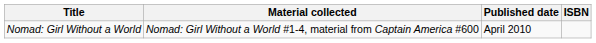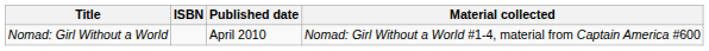columns swapped: Material collected <-> ISBN
